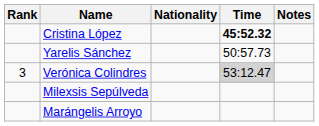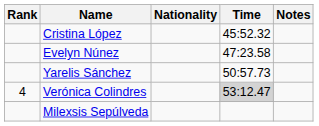Cristina López | Time: bold -> normal
+ row: Evelyn Núnez | 47:23.58
Verónica Colindres | Rank: 3 -> 4
- row: Marángelis Arroyo
